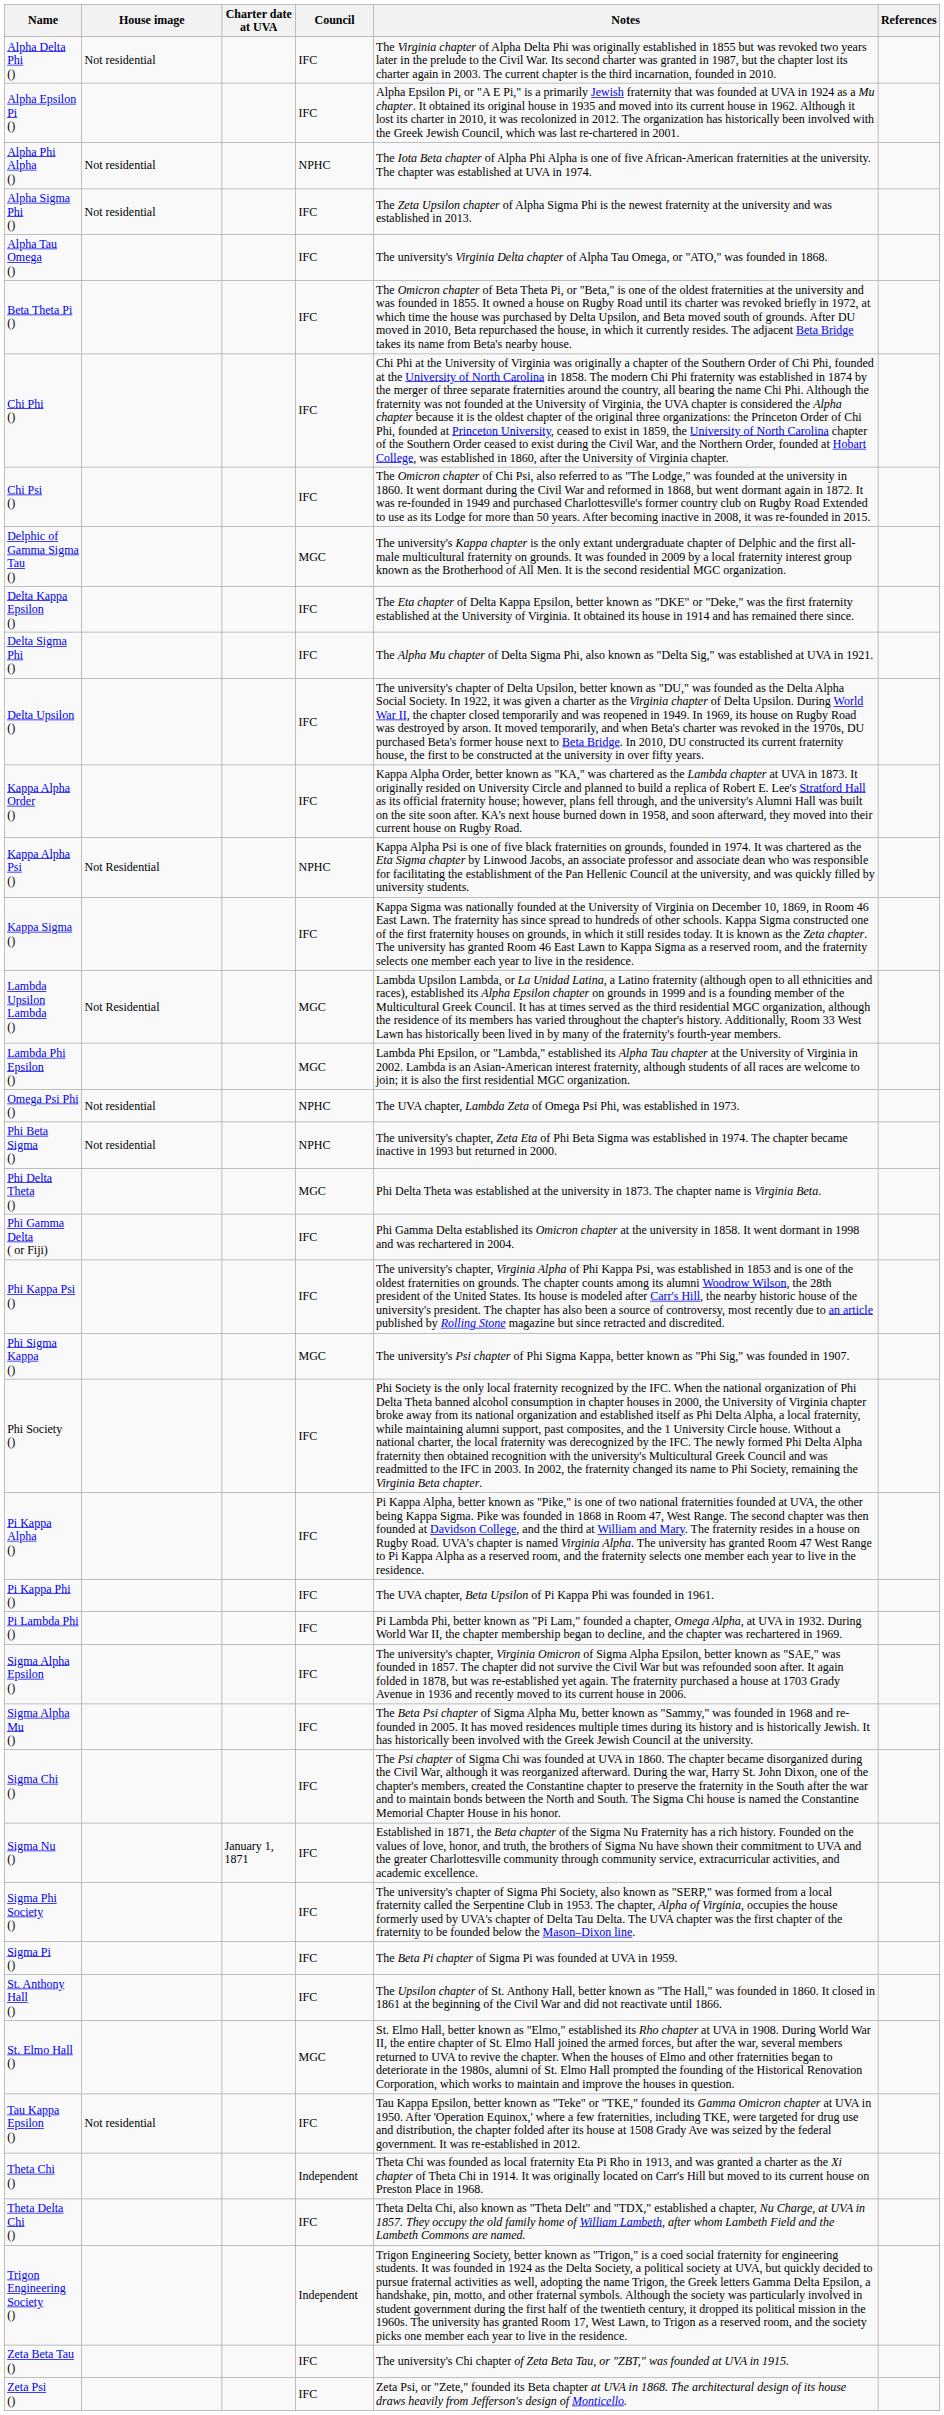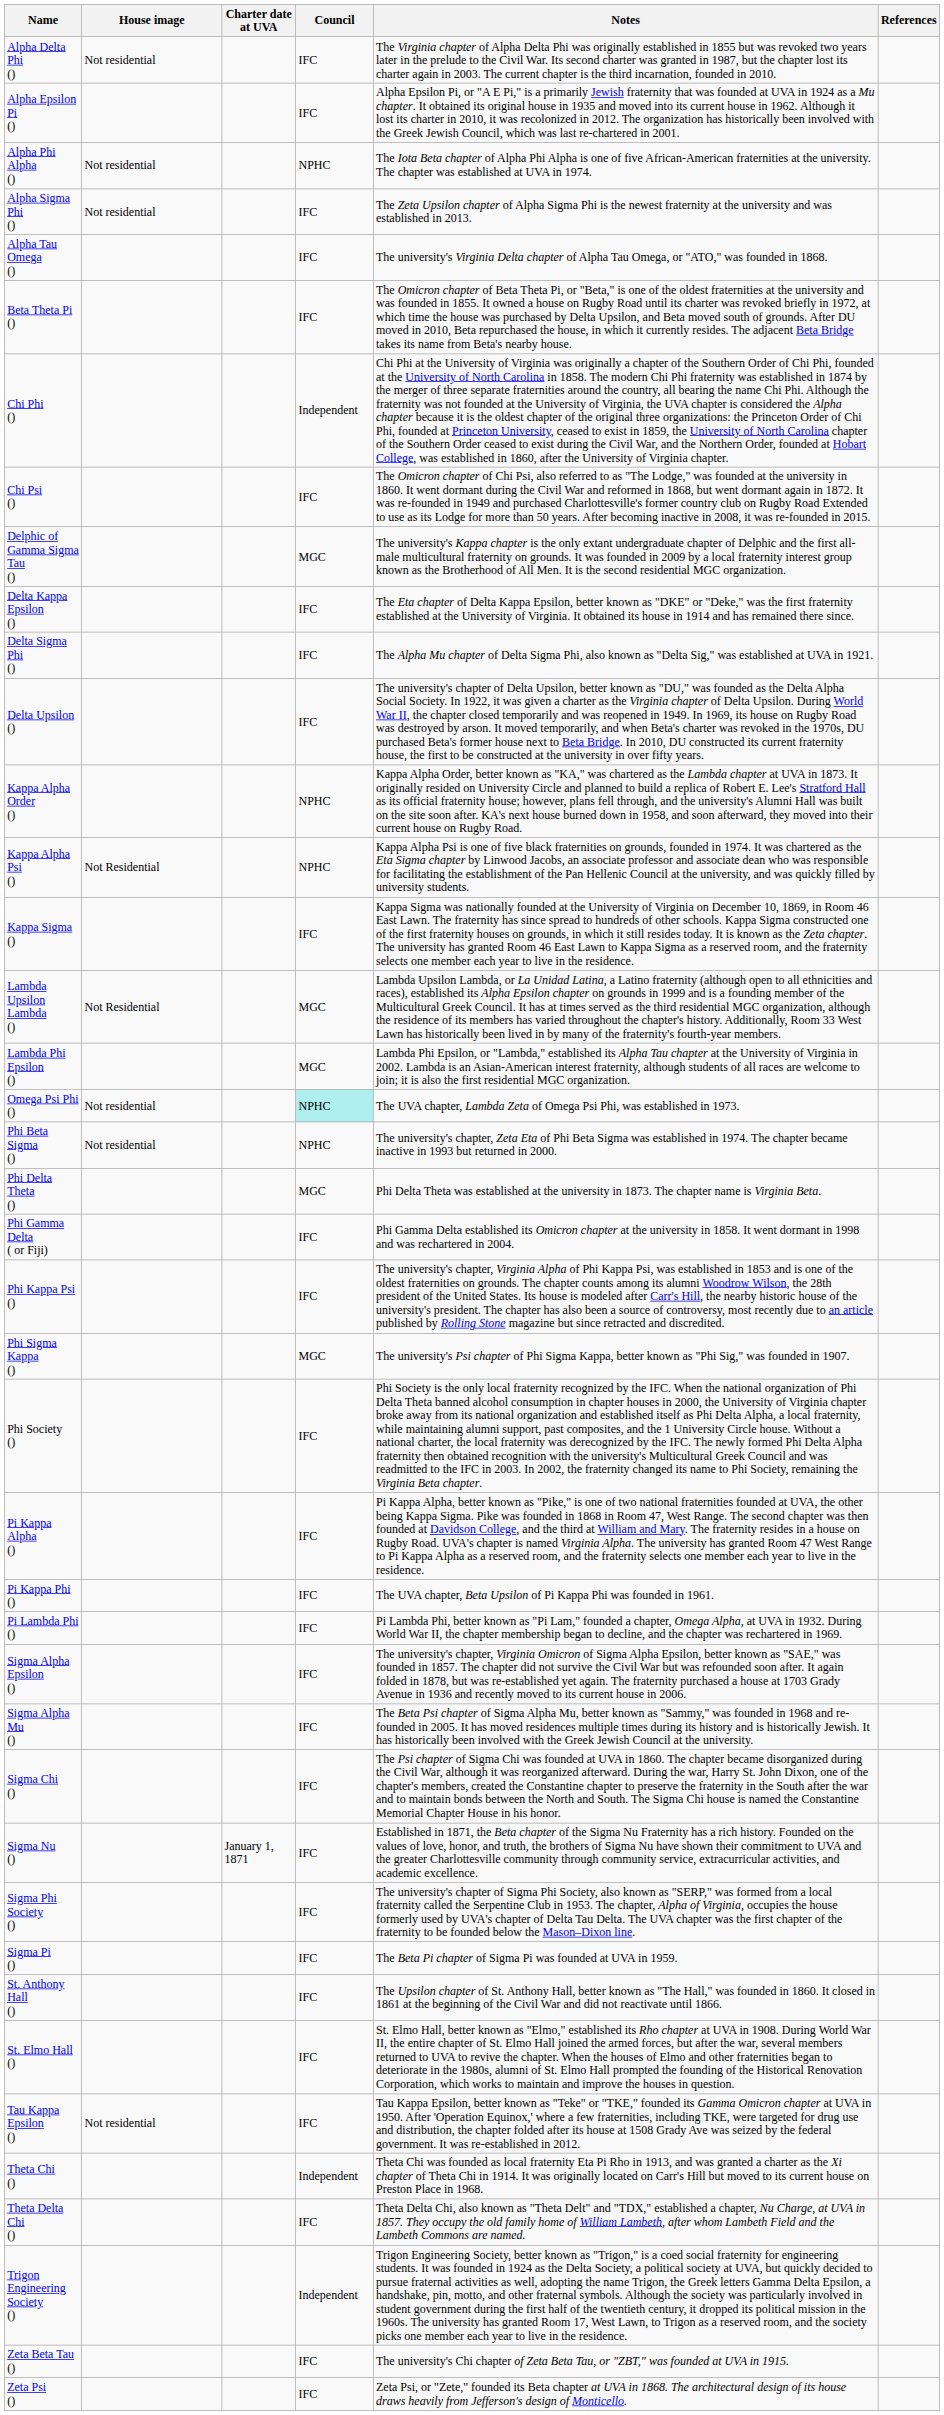Chi Phi () | Council: IFC -> Independent
Kappa Alpha Order () | Council: IFC -> NPHC
Omega Psi Phi () | Council: no background -> paleturquoise background
St. Elmo Hall () | Council: MGC -> IFC
